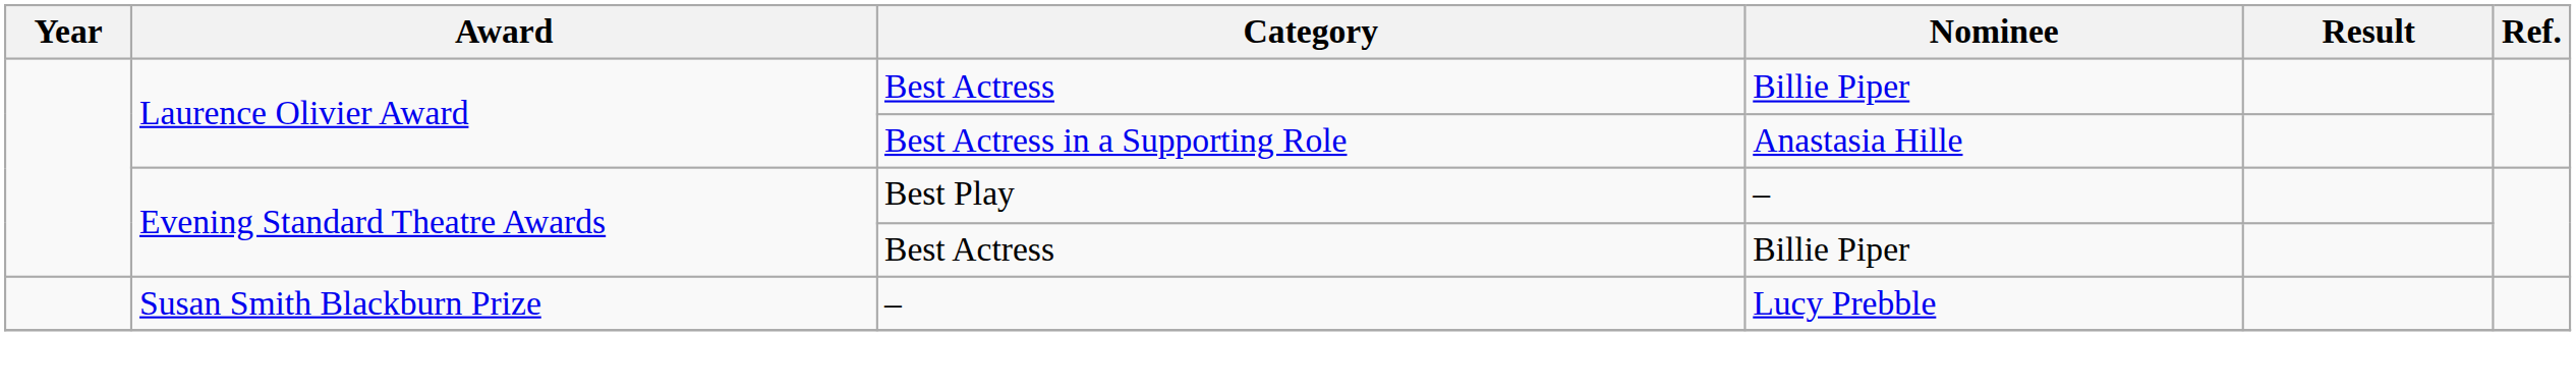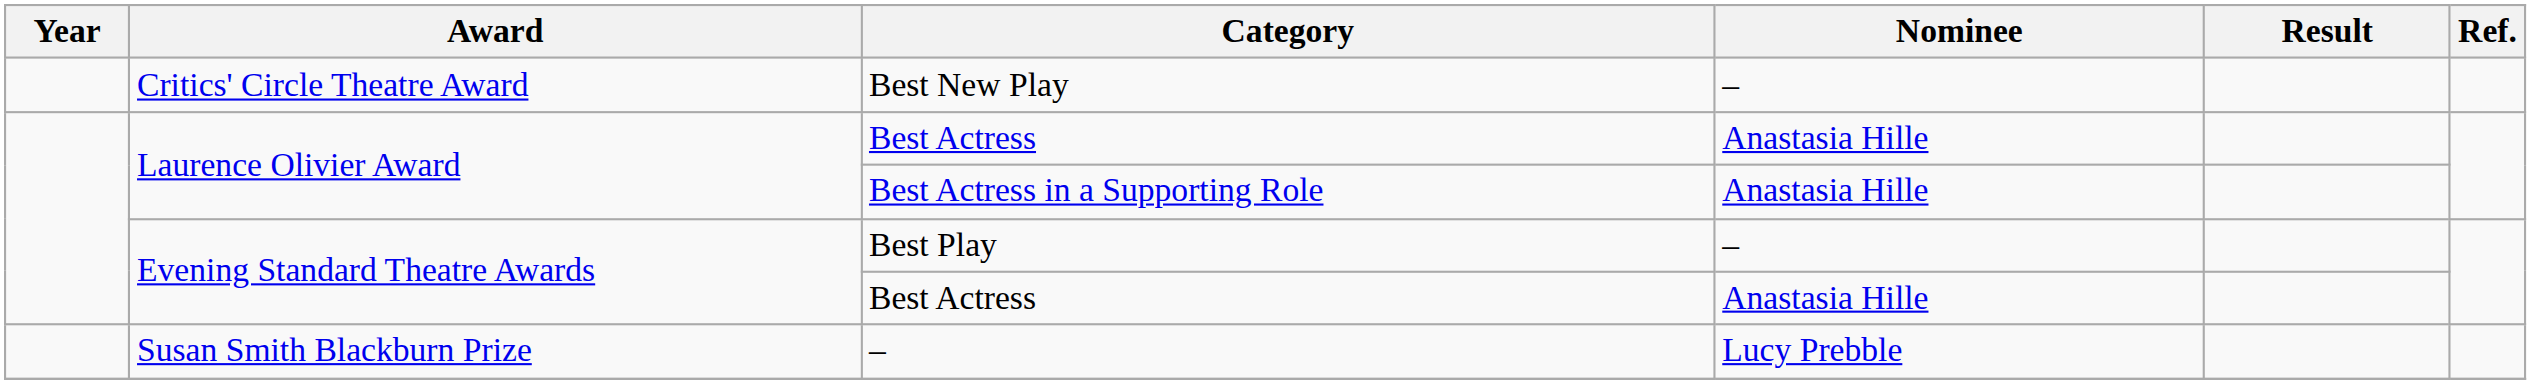+ row: Critics' Circle Theatre Award | Best New Play | –
Laurence Olivier Award / Best Actress | Nominee: Billie Piper -> Anastasia Hille
Evening Standard Theatre Awards / Best Actress | Nominee: Billie Piper -> Anastasia Hille
